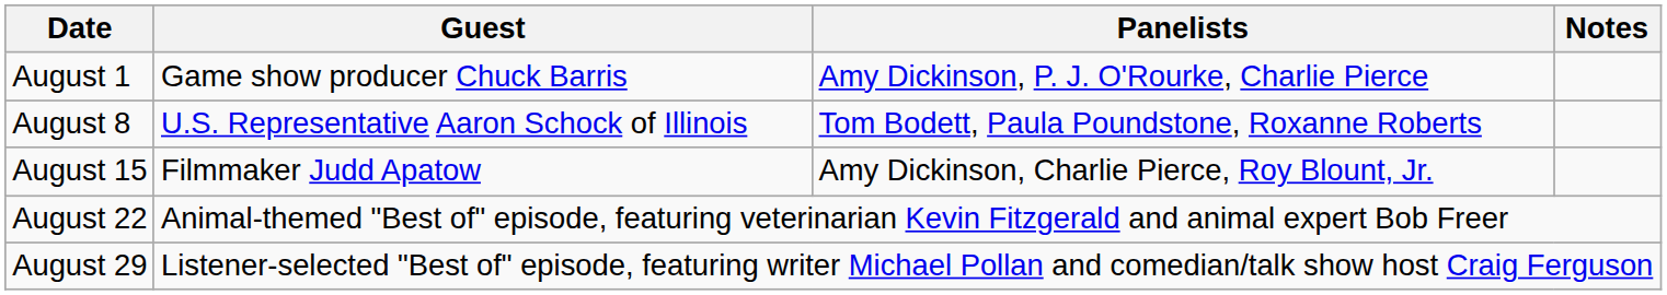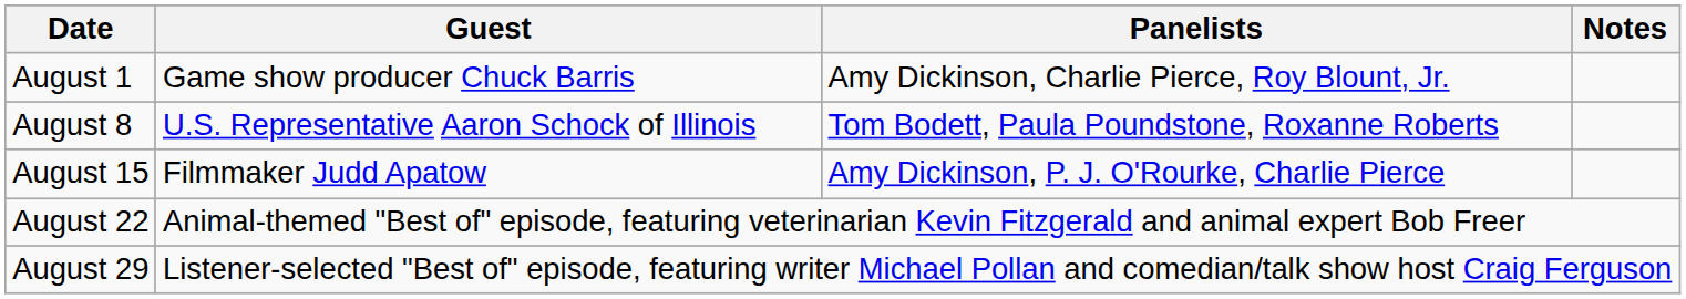August 1 | Panelists: Amy Dickinson, P. J. O'Rourke, Charlie Pierce -> Amy Dickinson, Charlie Pierce, Roy Blount, Jr.
August 15 | Panelists: Amy Dickinson, Charlie Pierce, Roy Blount, Jr. -> Amy Dickinson, P. J. O'Rourke, Charlie Pierce
